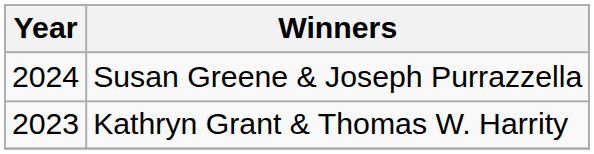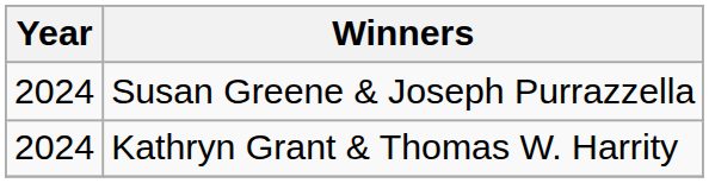Kathryn Grant & Thomas W. Harrity | Year: 2023 -> 2024
